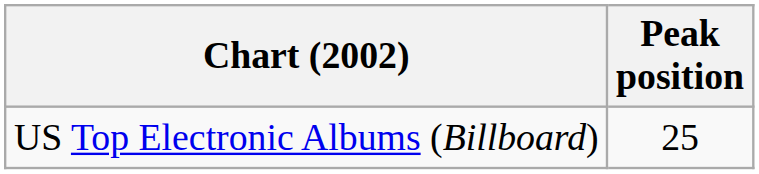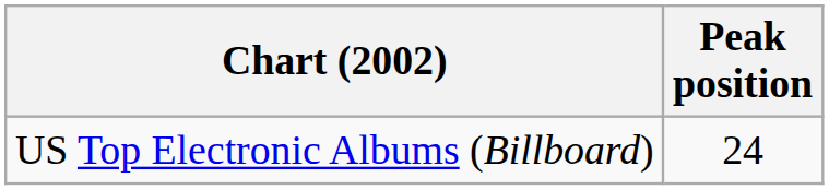US Top Electronic Albums (Billboard) | Peak position: 25 -> 24
